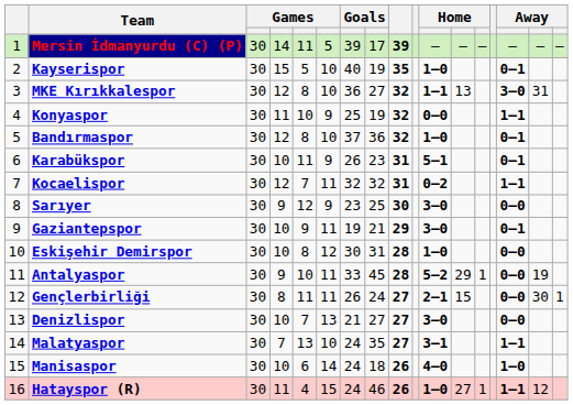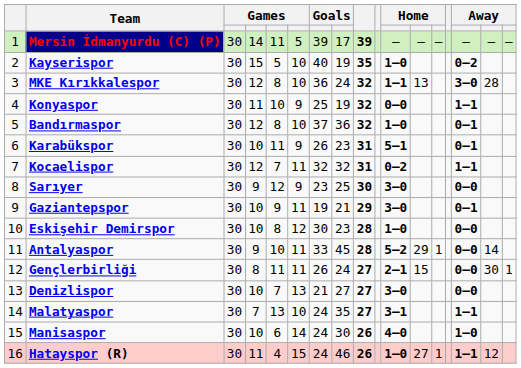Kayserispor | column 15: 0–1 -> 0–2
MKE Kırıkkalespor | column 8: 27 -> 24
MKE Kırıkkalespor | column 16: 31 -> 28
Eskişehir Demirspor | column 8: 31 -> 23
Antalyaspor | column 16: 19 -> 14
Manisaspor | column 8: 18 -> 30
